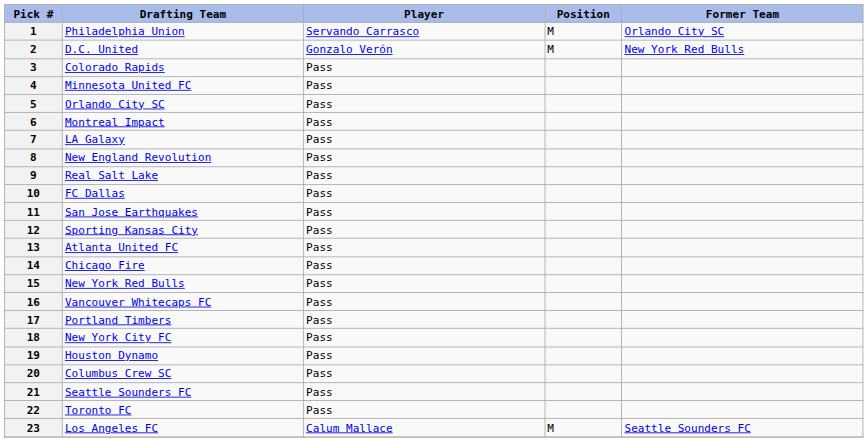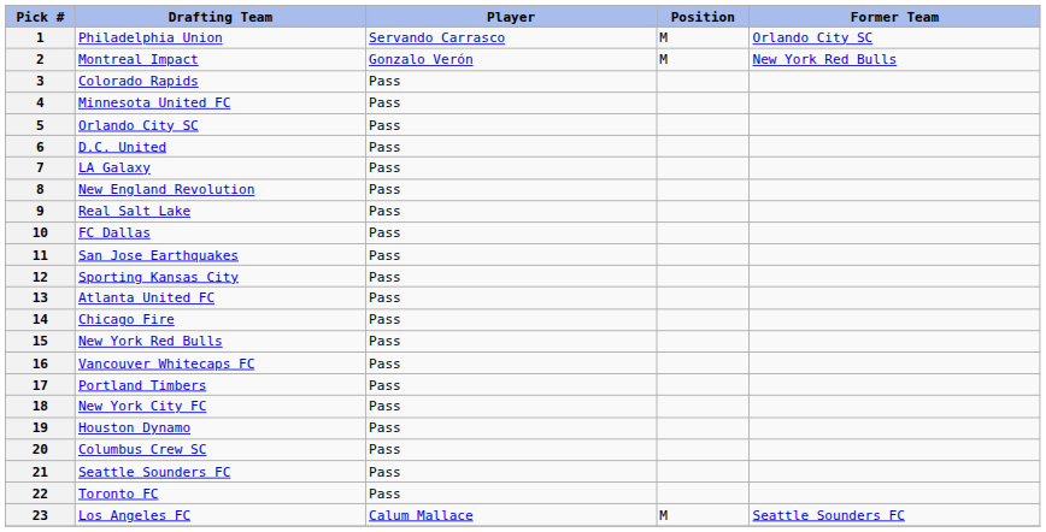2 | Drafting Team: D.C. United -> Montreal Impact
6 | Drafting Team: Montreal Impact -> D.C. United
